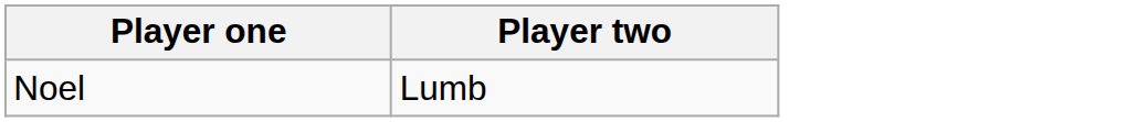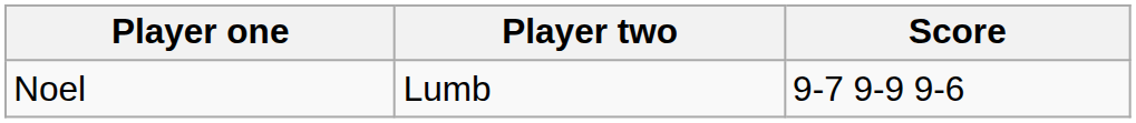+ column: Score | 9-7 9-9 9-6
